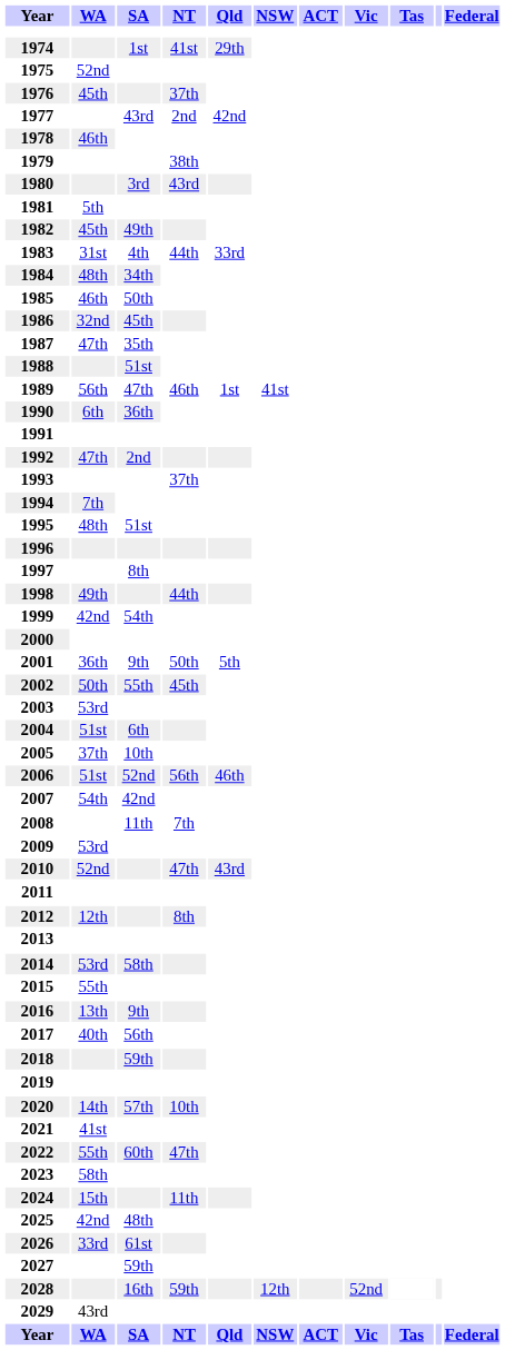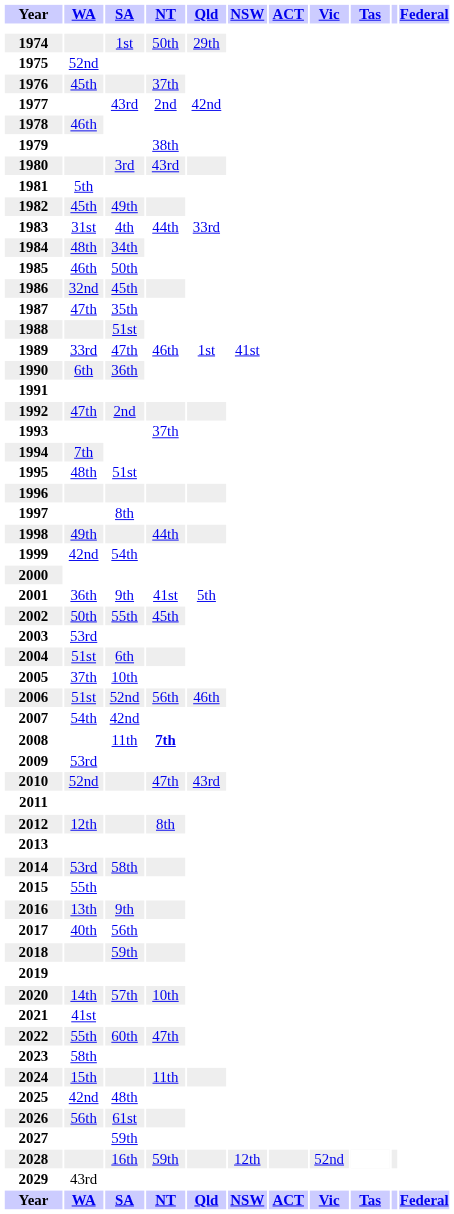1974 | NT: 41st -> 50th
1989 | WA: 56th -> 33rd
2001 | NT: 50th -> 41st
2008 | NT: normal -> bold
2026 | WA: 33rd -> 56th
